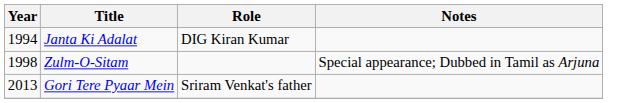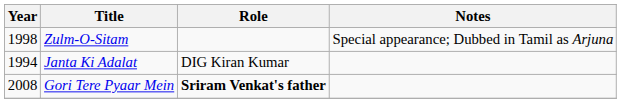rows swapped: Janta Ki Adalat <-> Zulm-O-Sitam
Gori Tere Pyaar Mein | Year: 2013 -> 2008
Gori Tere Pyaar Mein | Role: normal -> bold
